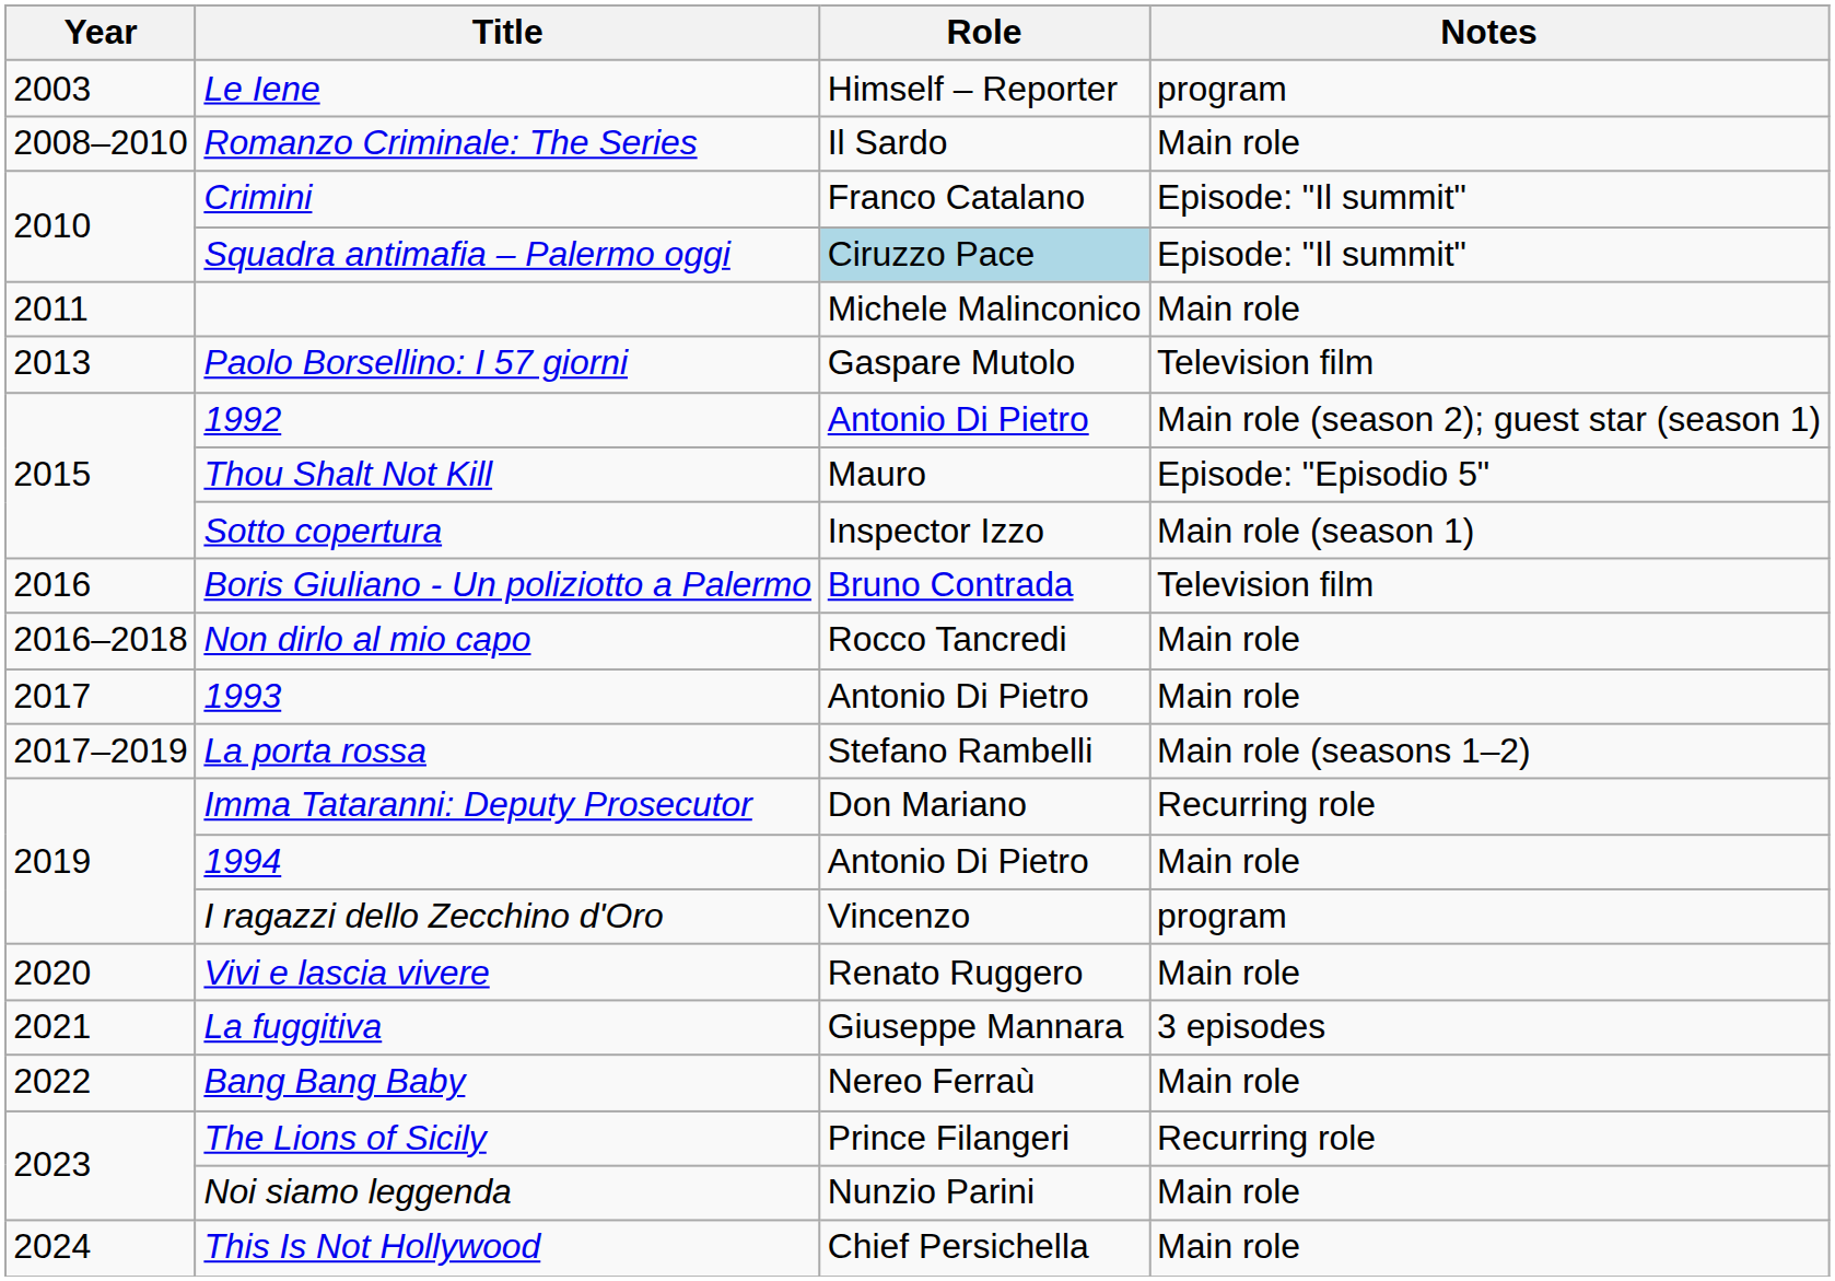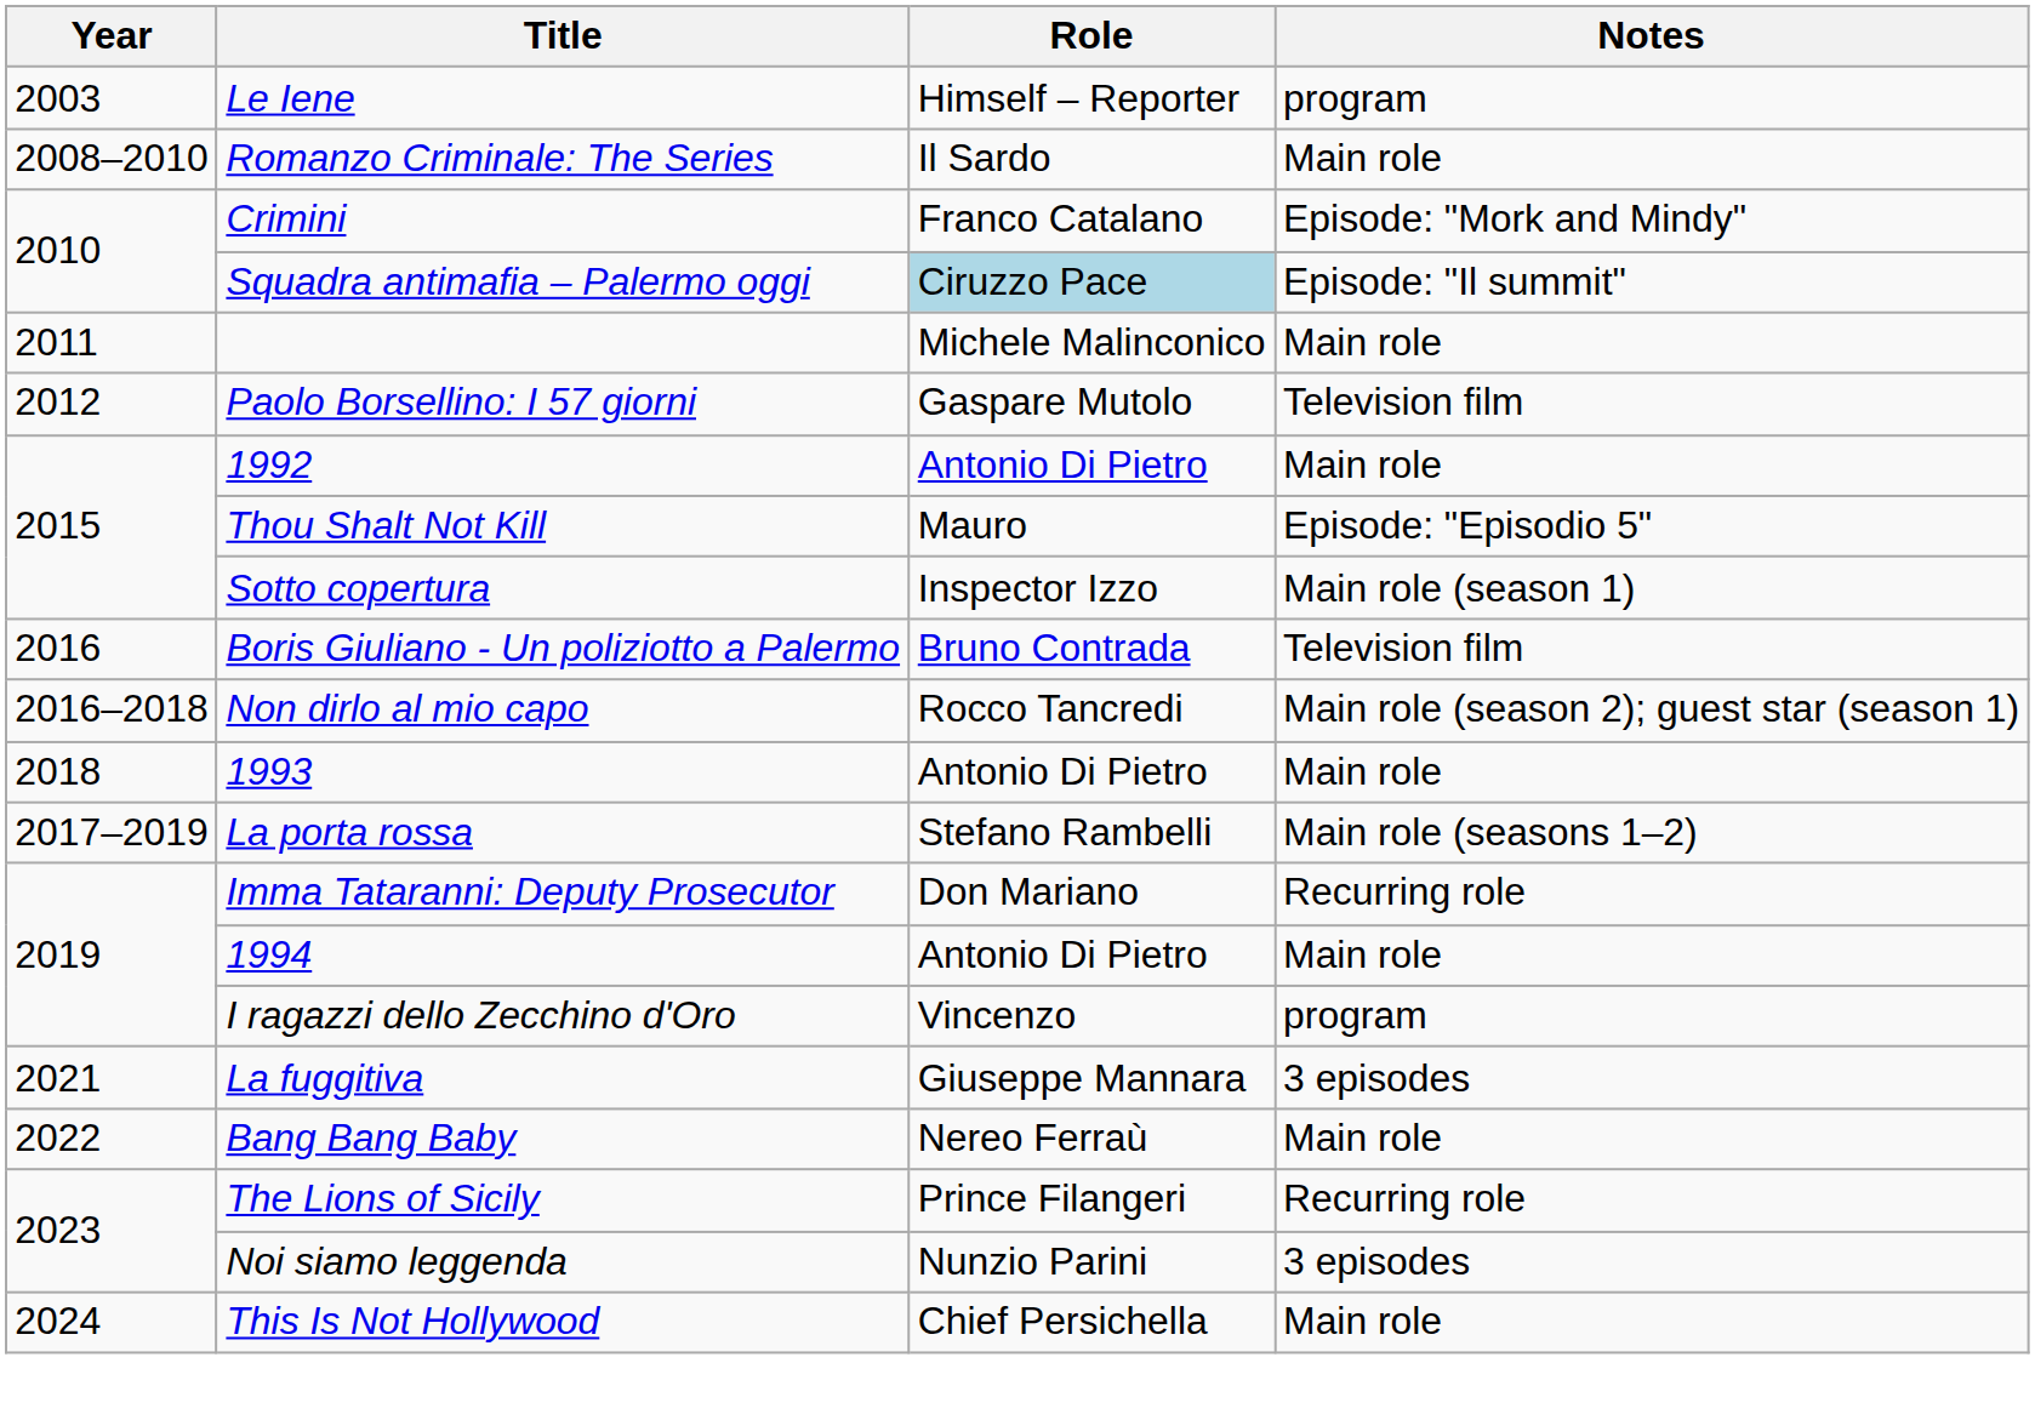Crimini | Notes: Episode: "Il summit" -> Episode: "Mork and Mindy"
Paolo Borsellino: I 57 giorni | Year: 2013 -> 2012
1992 | Notes: Main role (season 2); guest star (season 1) -> Main role
Non dirlo al mio capo | Notes: Main role -> Main role (season 2); guest star (season 1)
1993 | Year: 2017 -> 2018
- row: 2020 | Vivi e lascia vivere | Renato Ruggero | Main role
Noi siamo leggenda | Notes: Main role -> 3 episodes
